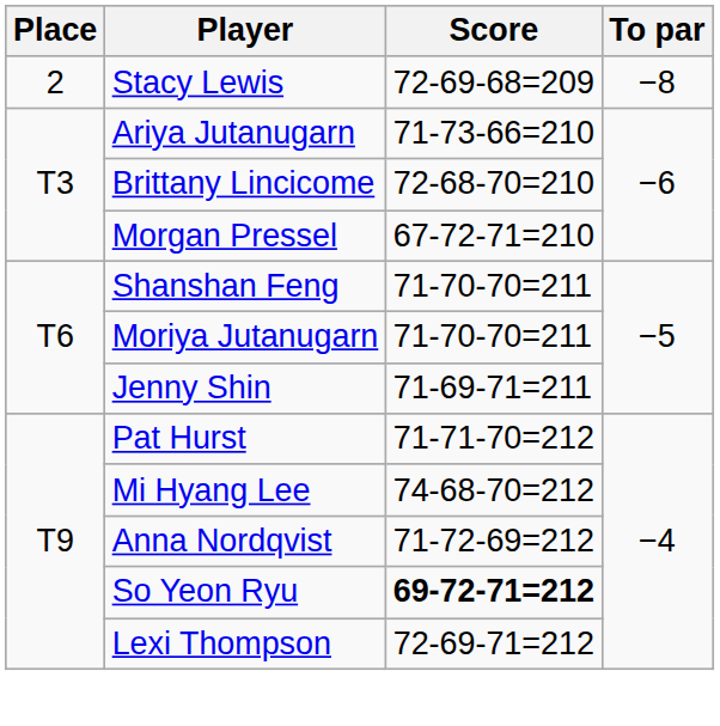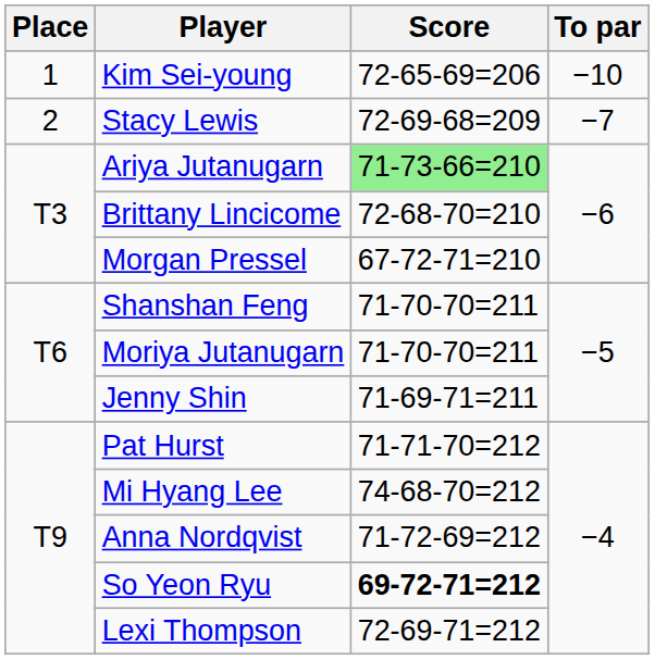+ row: 1 | Kim Sei-young | 72-65-69=206 | −10
Stacy Lewis | To par: −8 -> −7
Ariya Jutanugarn | Score: no background -> lightgreen background
